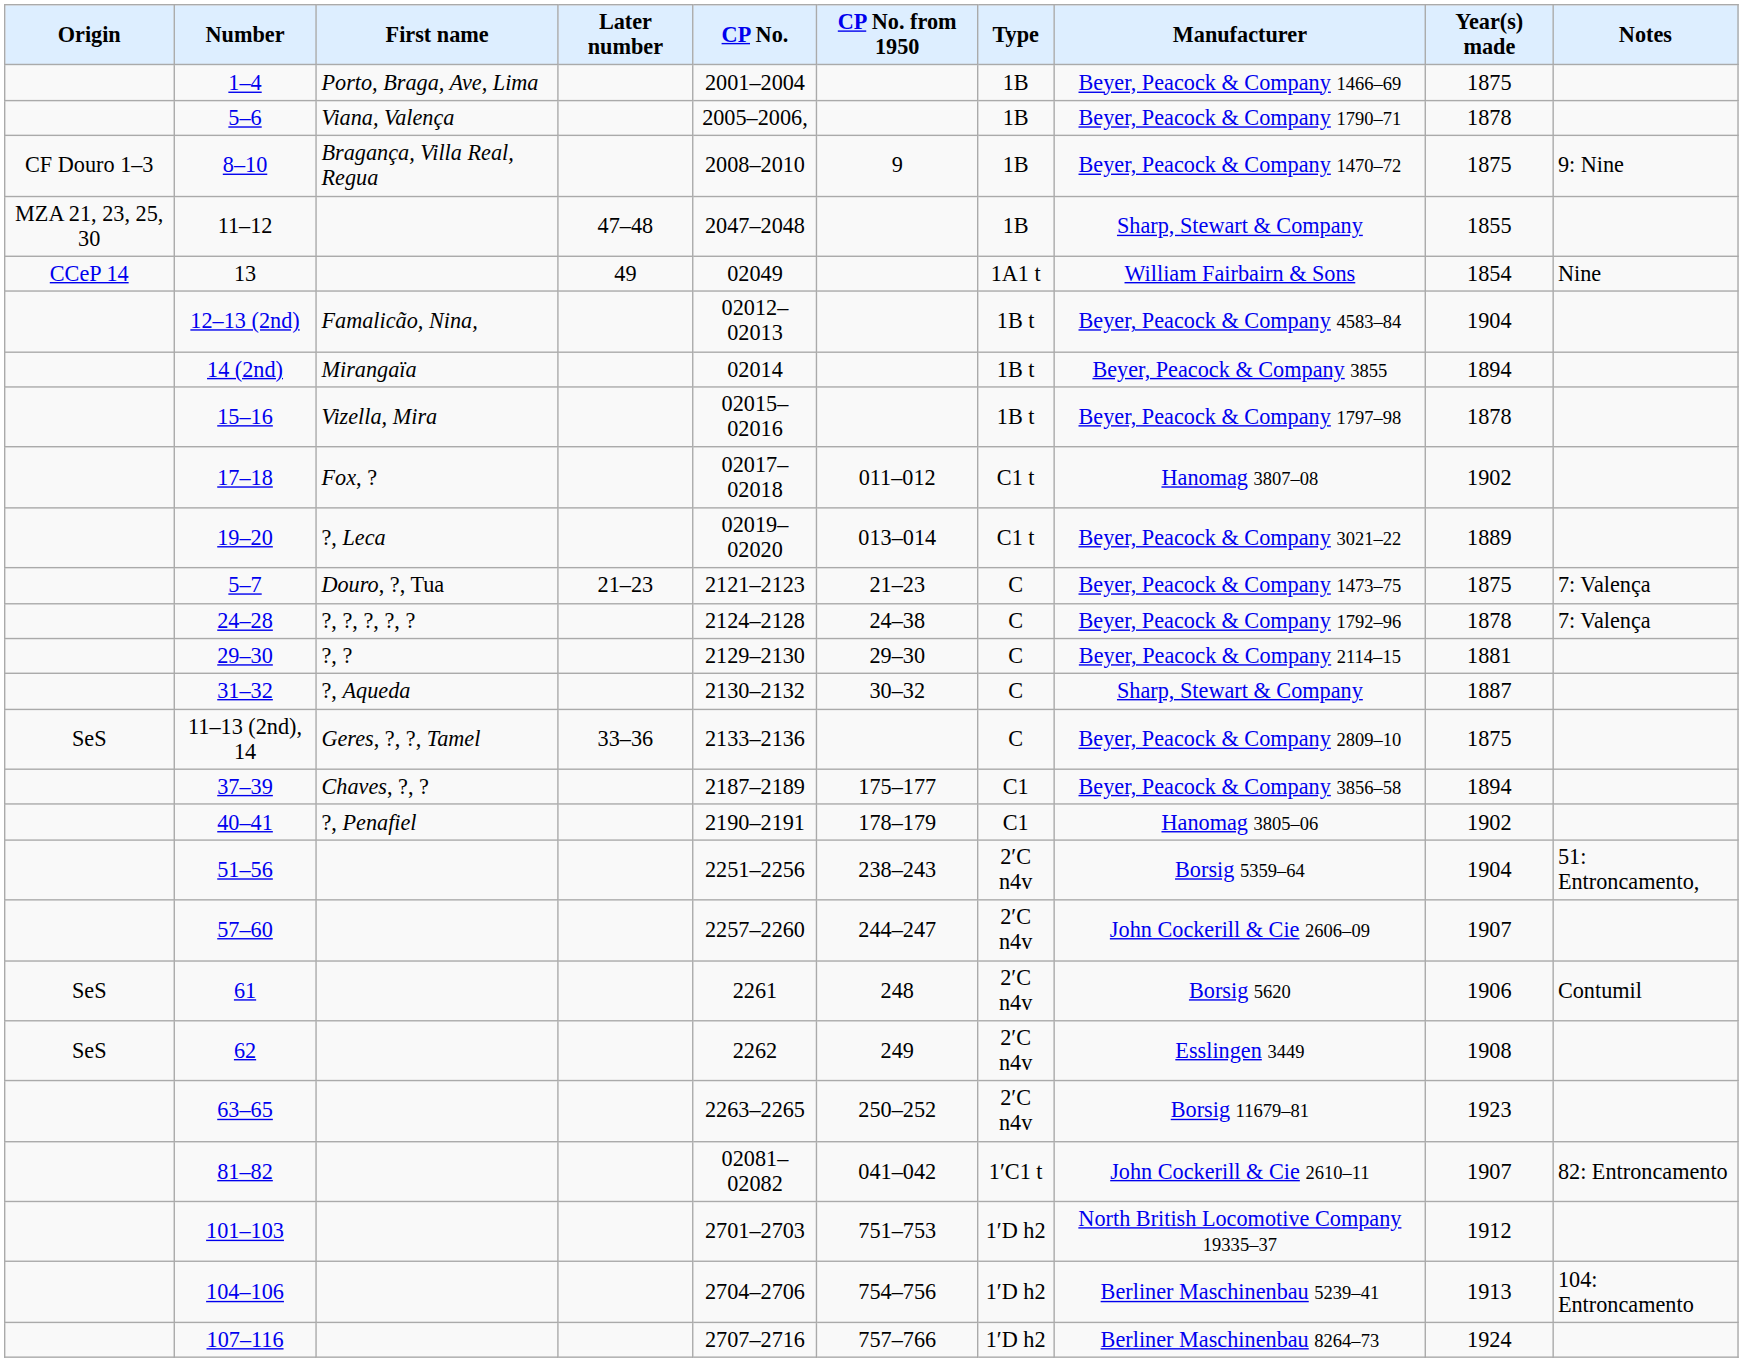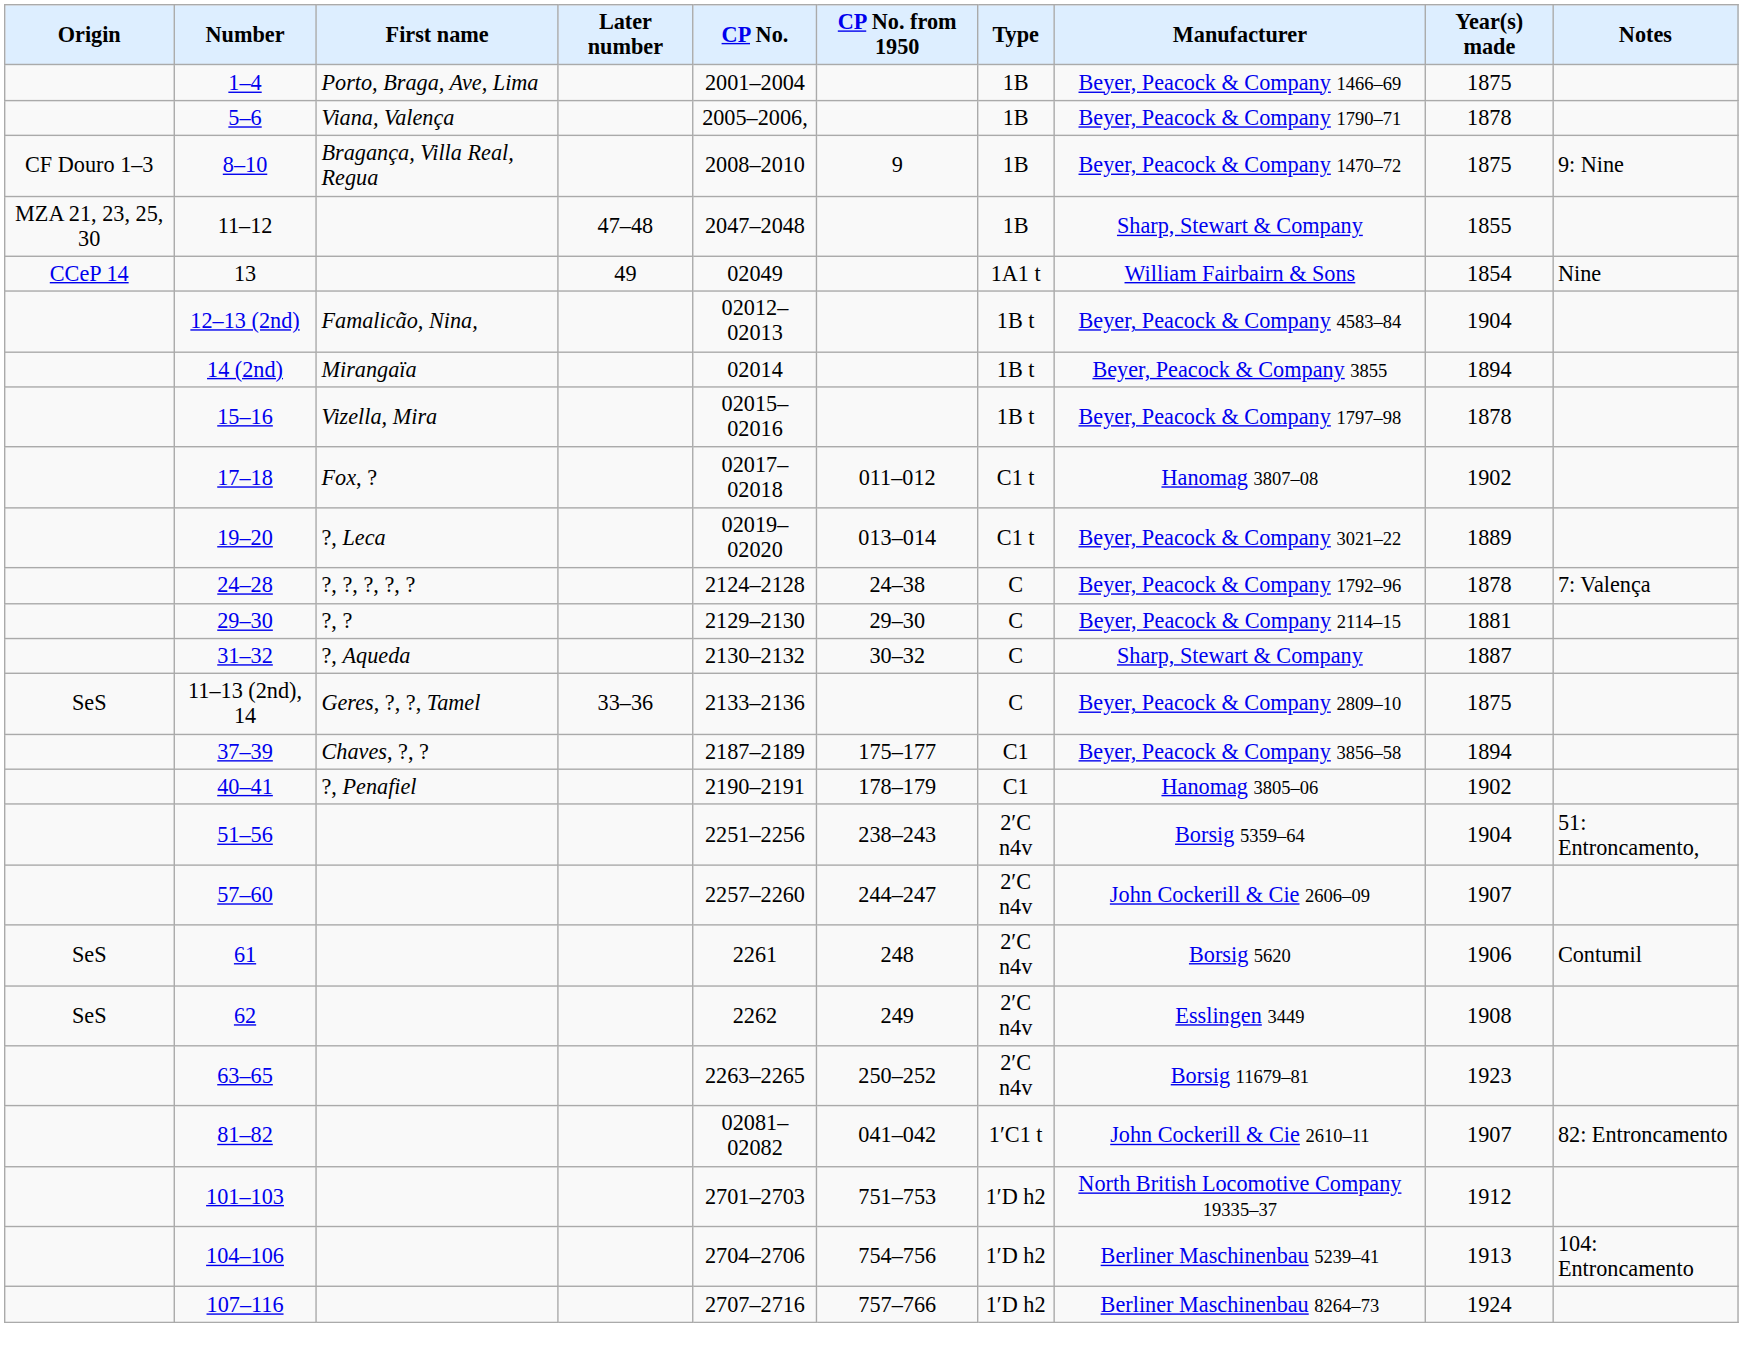- row: 5–7 | Douro, ?, Tua | 21–23 | 2121–2123 | 21–23 | C | Beyer, Peacock & Company 1473–75 | 1875 | 7: Valença
